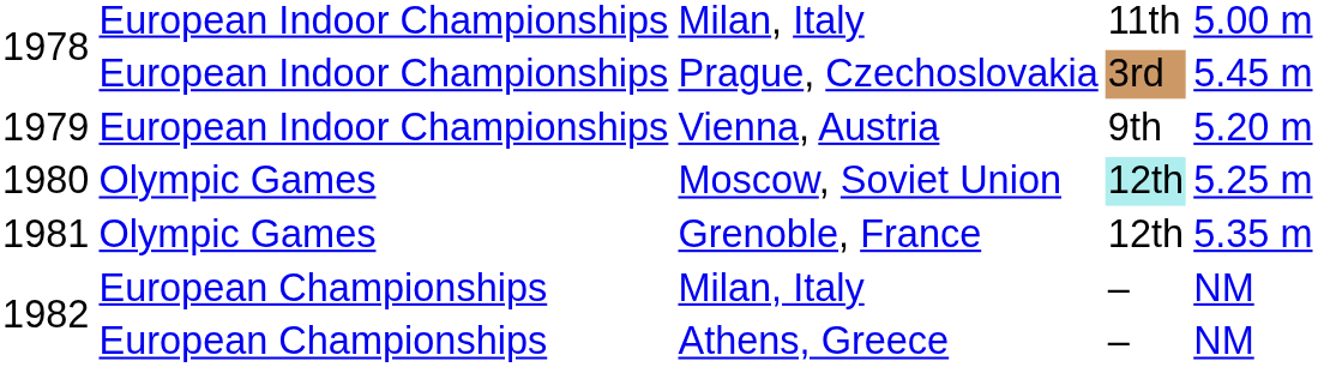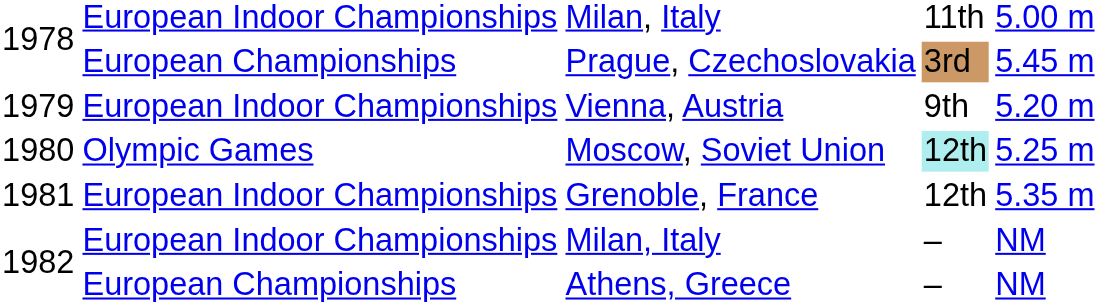Prague, Czechoslovakia | column 2: European Indoor Championships -> European Championships
Grenoble, France | column 2: Olympic Games -> European Indoor Championships
1982 / Milan, Italy | column 2: European Championships -> European Indoor Championships
